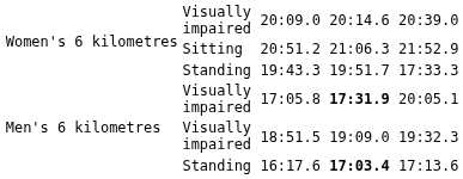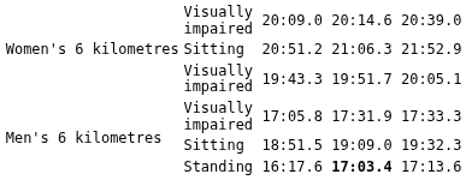19:43.3 | column 2: Standing -> Visually impaired
19:43.3 | column 8: 17:33.3 -> 20:05.1
17:05.8 | column 6: bold -> normal
17:05.8 | column 8: 20:05.1 -> 17:33.3
18:51.5 | column 2: Visually impaired -> Sitting
